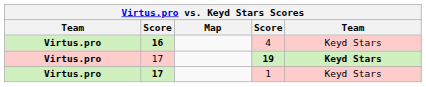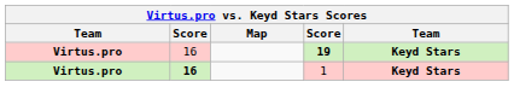- row: Virtus.pro | 16 | 4 | Keyd Stars
19 | column 2: 17 -> 16
1 | column 2: 17 -> 16
1 | column 5: normal -> bold
